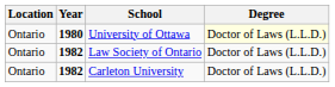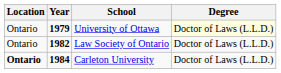University of Ottawa | Year: 1980 -> 1979
Carleton University | Location: normal -> bold
Carleton University | Year: 1982 -> 1984
